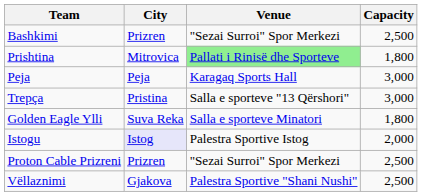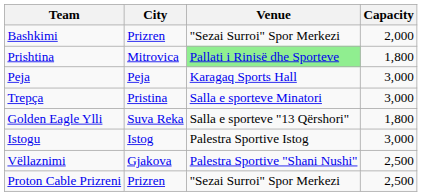Bashkimi | Capacity: 2,500 -> 2,000
Trepça | Venue: Salla e sporteve "13 Qërshori" -> Salla e sporteve Minatori
Golden Eagle Ylli | Venue: Salla e sporteve Minatori -> Salla e sporteve "13 Qërshori"
Istogu | City: lavender background -> no background
Istogu | Capacity: 2,000 -> 3,000
rows swapped: Proton Cable Prizreni <-> Vëllaznimi
